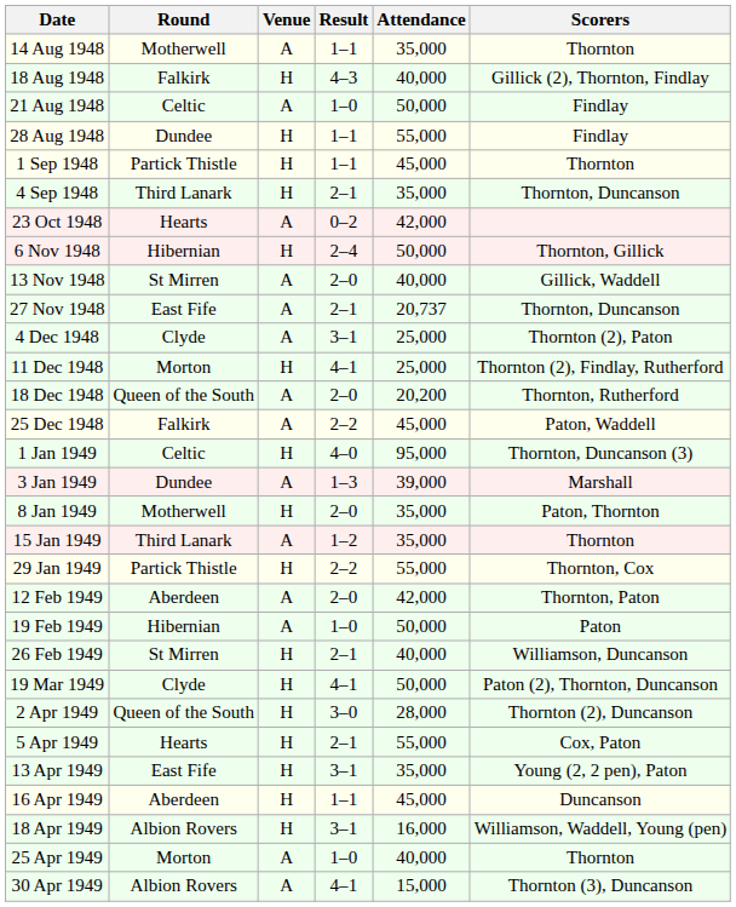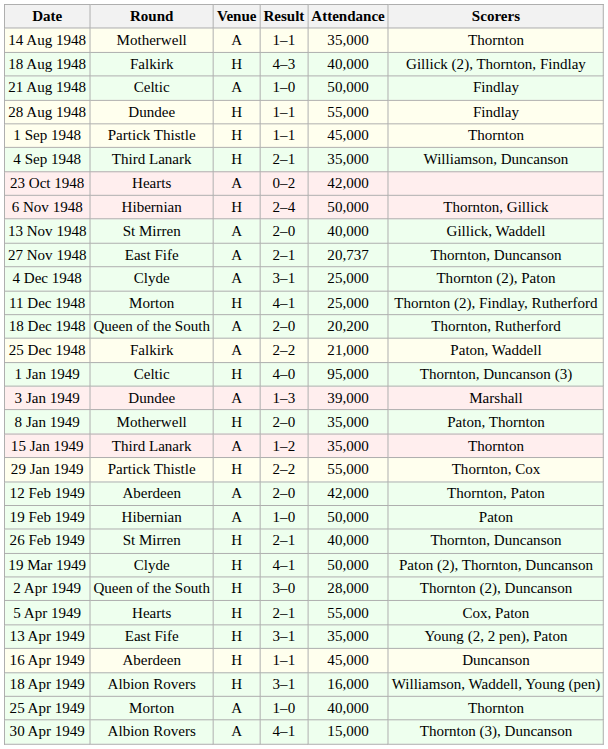4 Sep 1948 | Scorers: Thornton, Duncanson -> Williamson, Duncanson
25 Dec 1948 | Attendance: 45,000 -> 21,000
26 Feb 1949 | Scorers: Williamson, Duncanson -> Thornton, Duncanson
